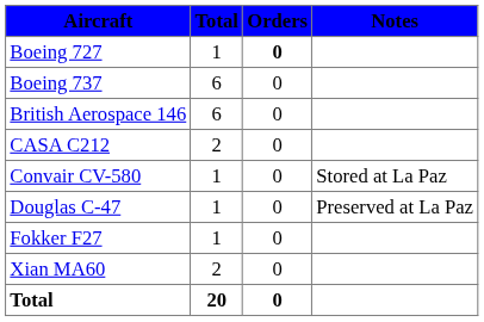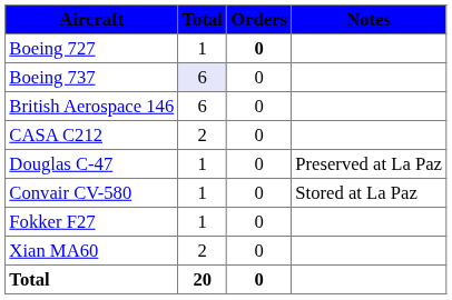Boeing 737 | Total: no background -> lavender background
rows swapped: Convair CV-580 <-> Douglas C-47
